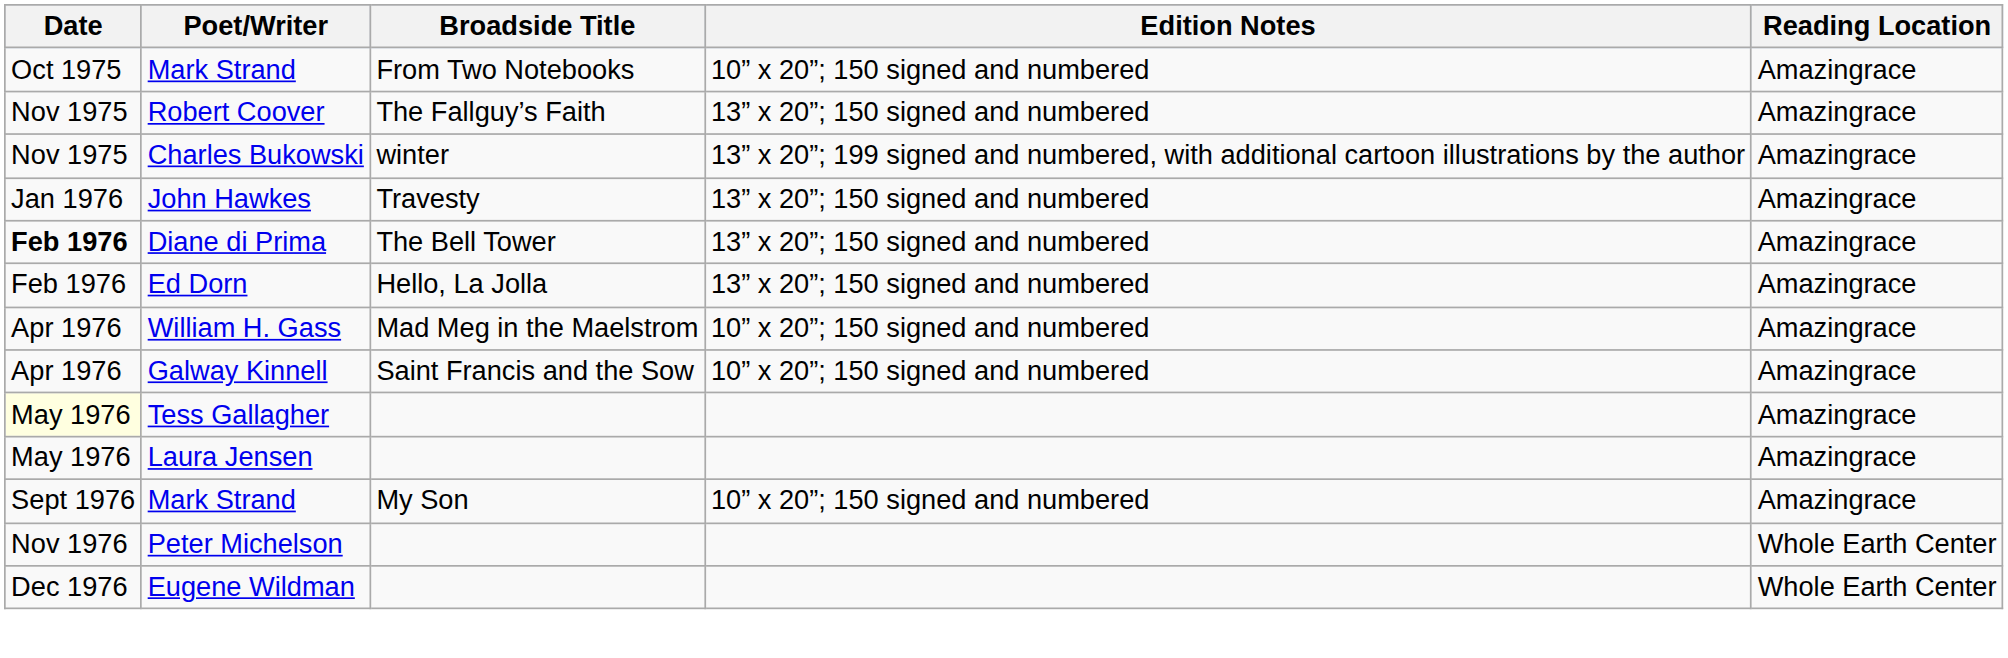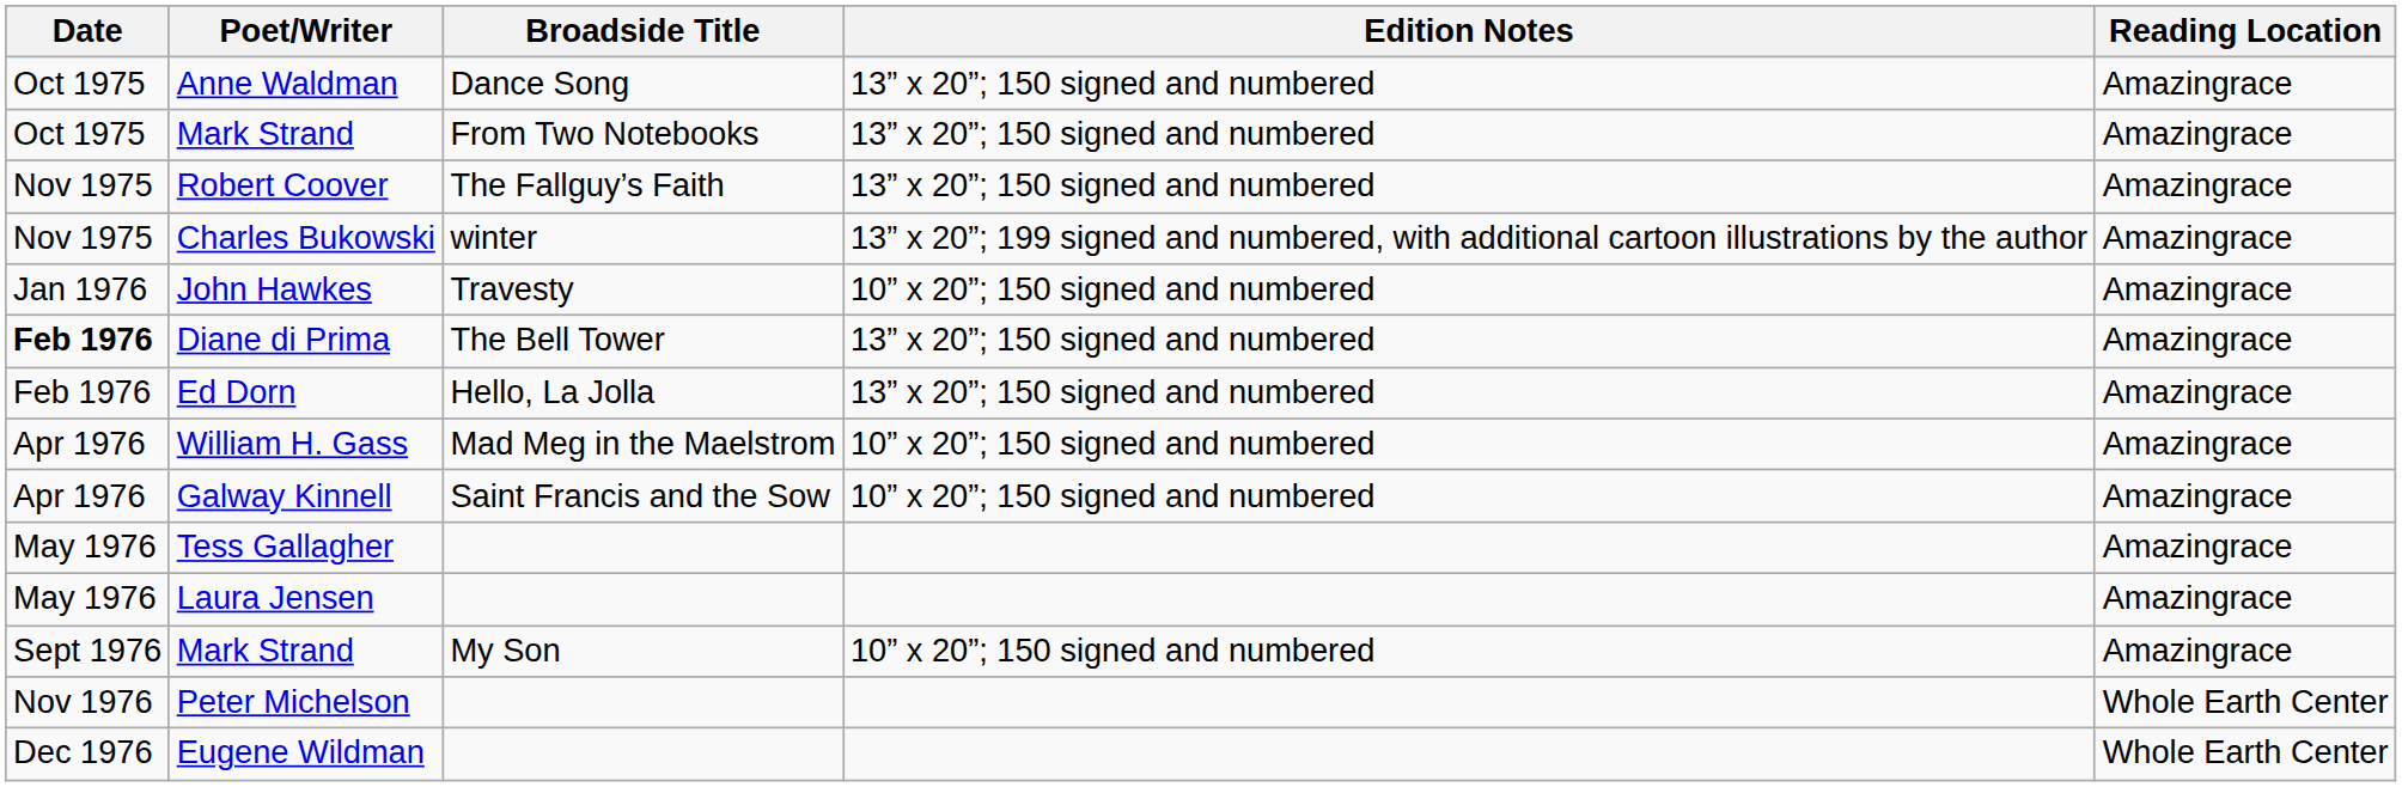+ row: Oct 1975 | Anne Waldman | Dance Song | 13” x 20”; 150 signed and numbered | Amazingrace
Mark Strand / From Two Notebooks | Edition Notes: 10” x 20”; 150 signed and numbered -> 13” x 20”; 150 signed and numbered
John Hawkes | Edition Notes: 13” x 20”; 150 signed and numbered -> 10” x 20”; 150 signed and numbered
Tess Gallagher | Date: lightyellow background -> no background
